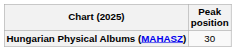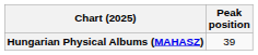Hungarian Physical Albums (MAHASZ) | Peak position: 30 -> 39
